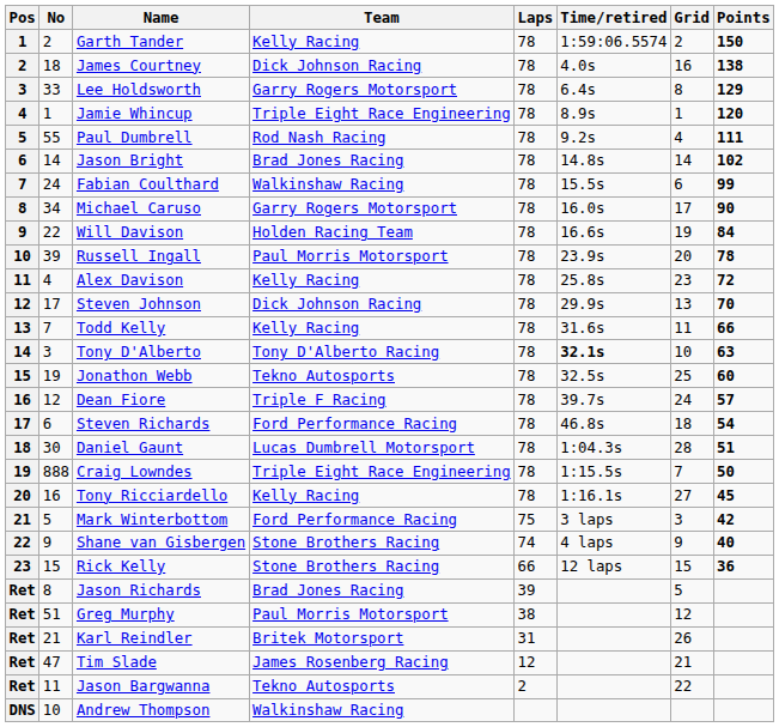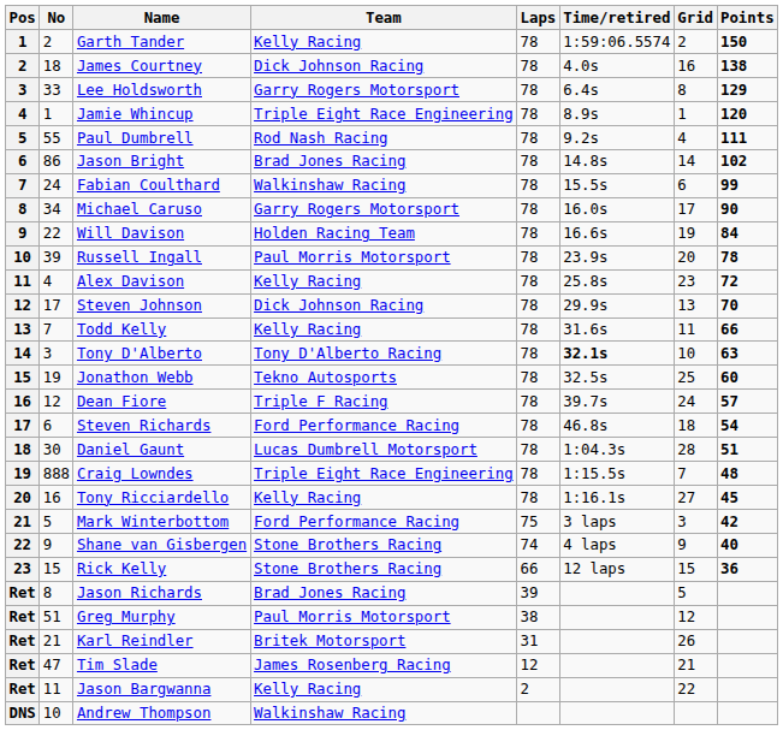Jason Bright | No: 14 -> 86
Craig Lowndes | Points: 50 -> 48
Jason Bargwanna | Team: Tekno Autosports -> Kelly Racing
